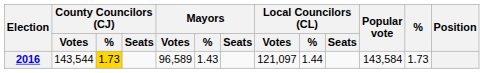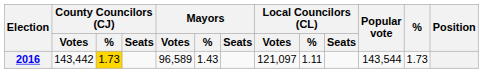2016 | County Councilors (CJ) / Votes: 143,544 -> 143,442
2016 | Local Councilors (CL) / %: 1.44 -> 1.11
2016 | Popular vote: 143,584 -> 143,544
